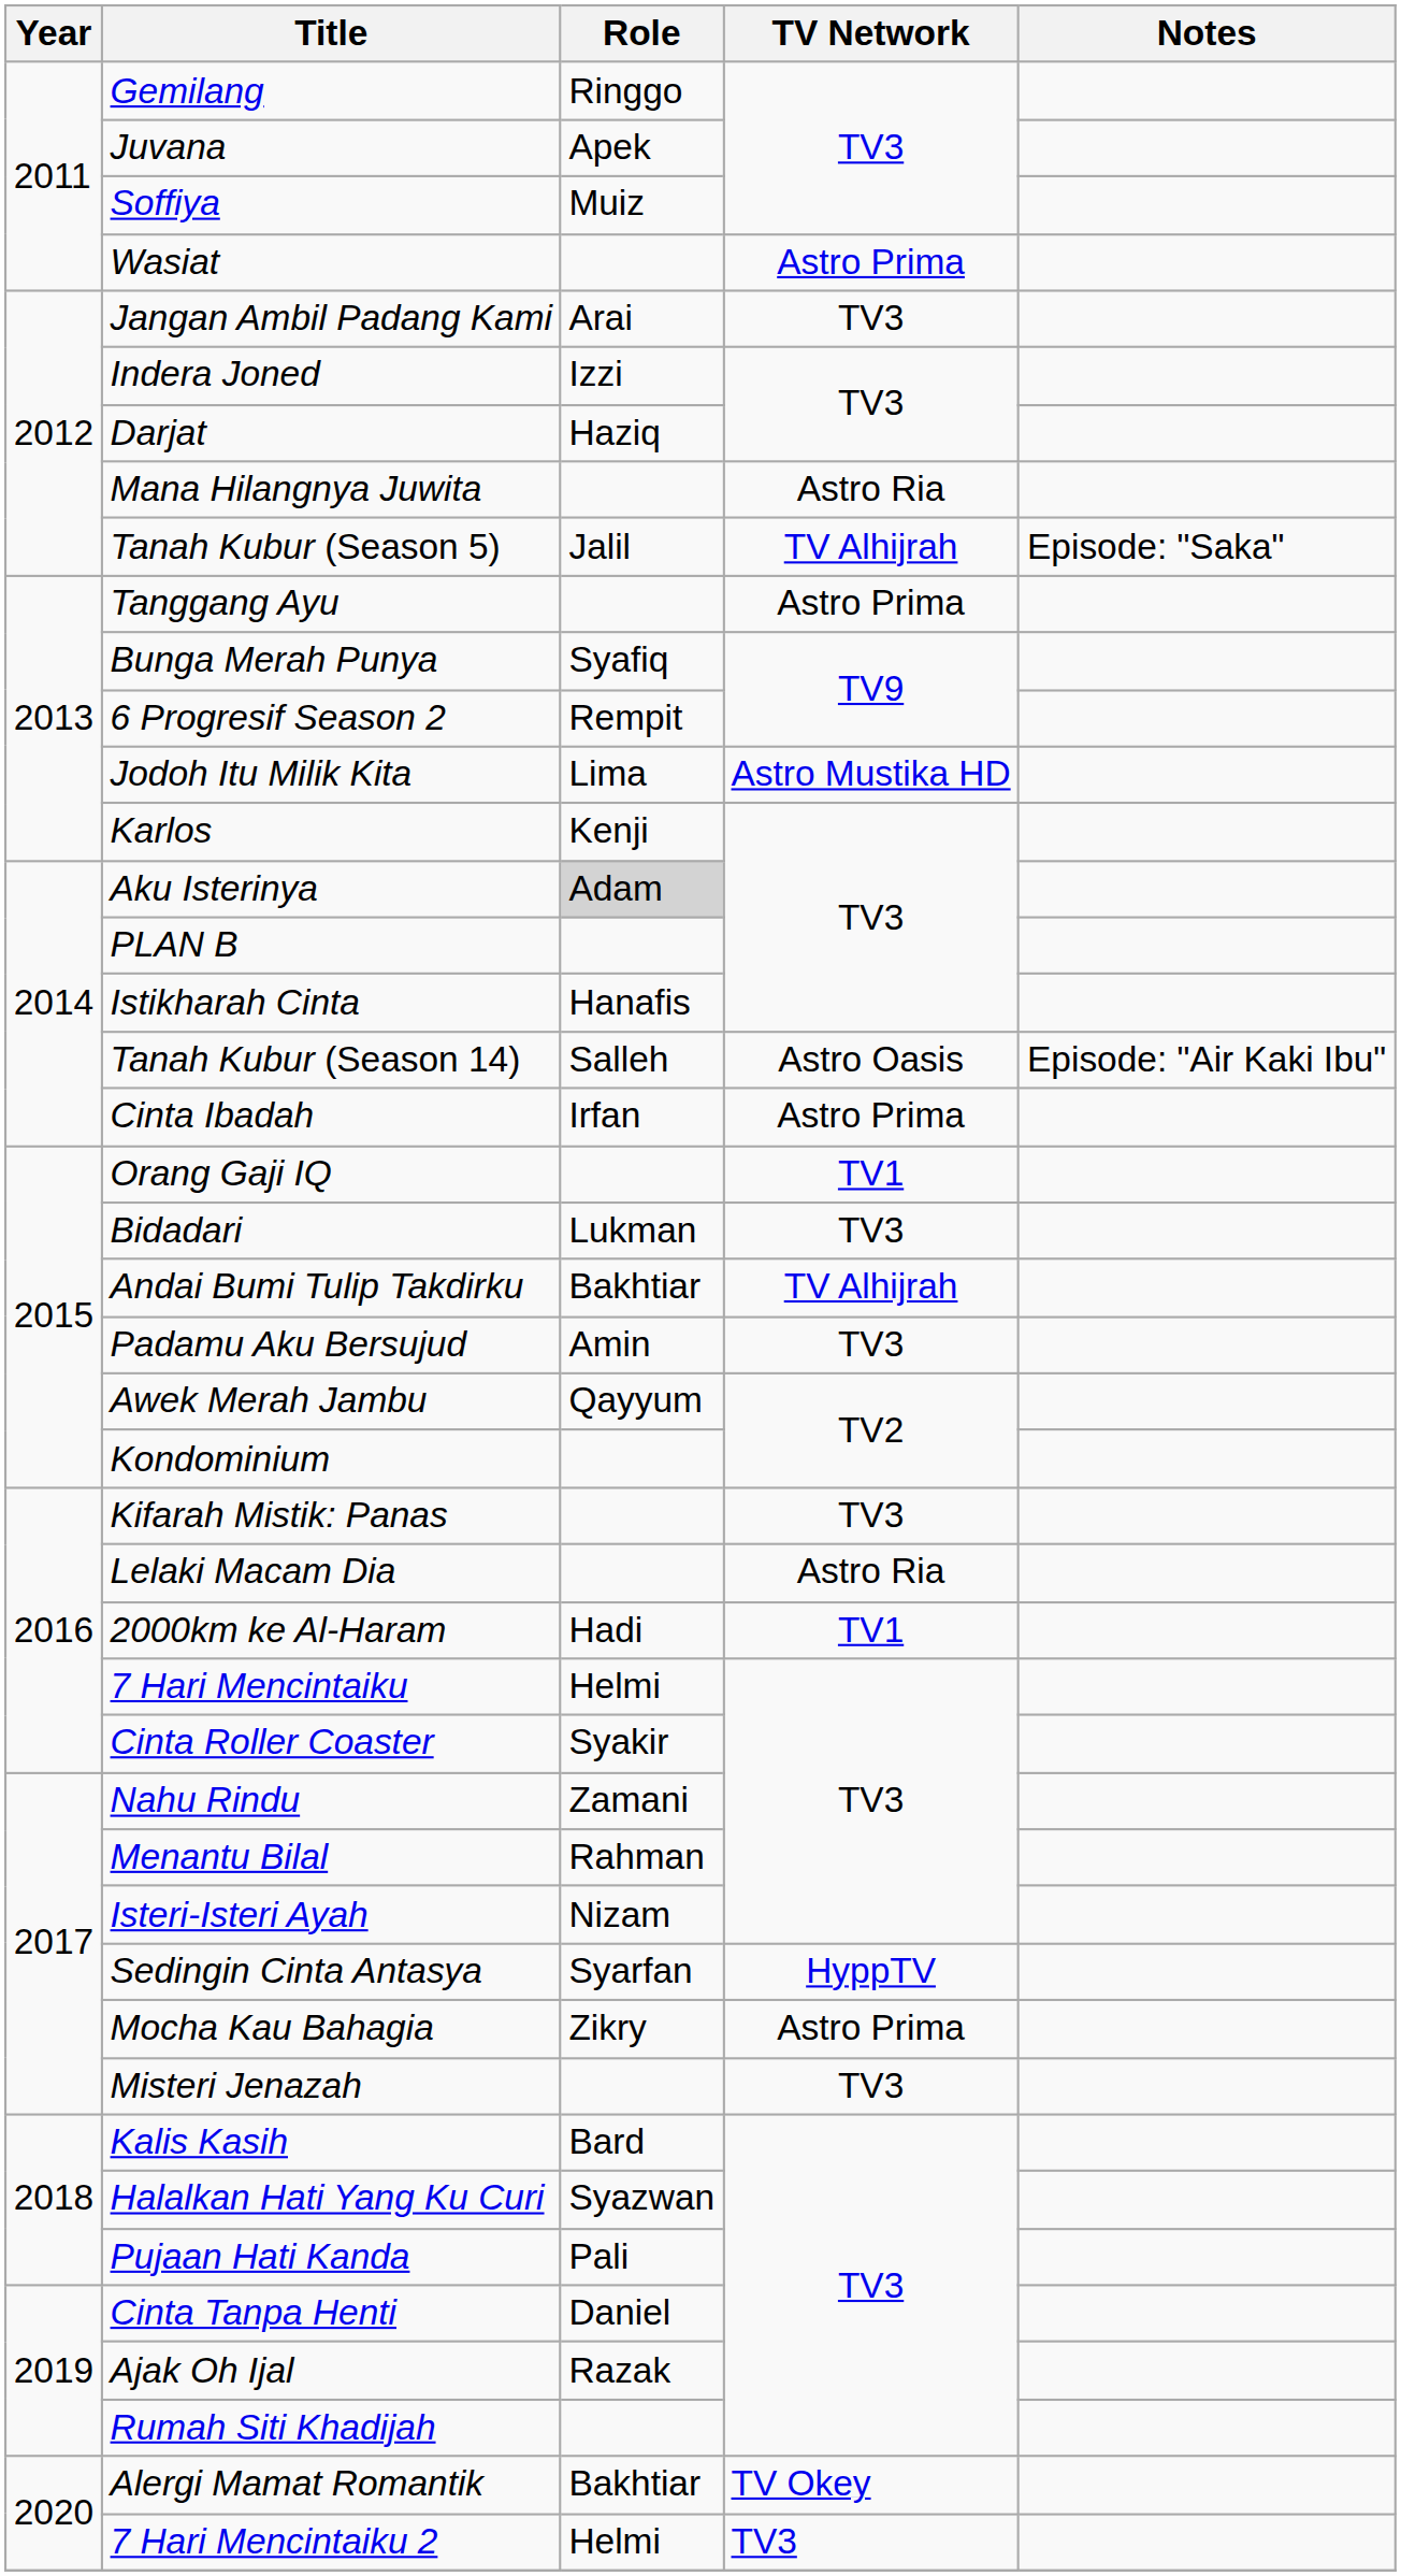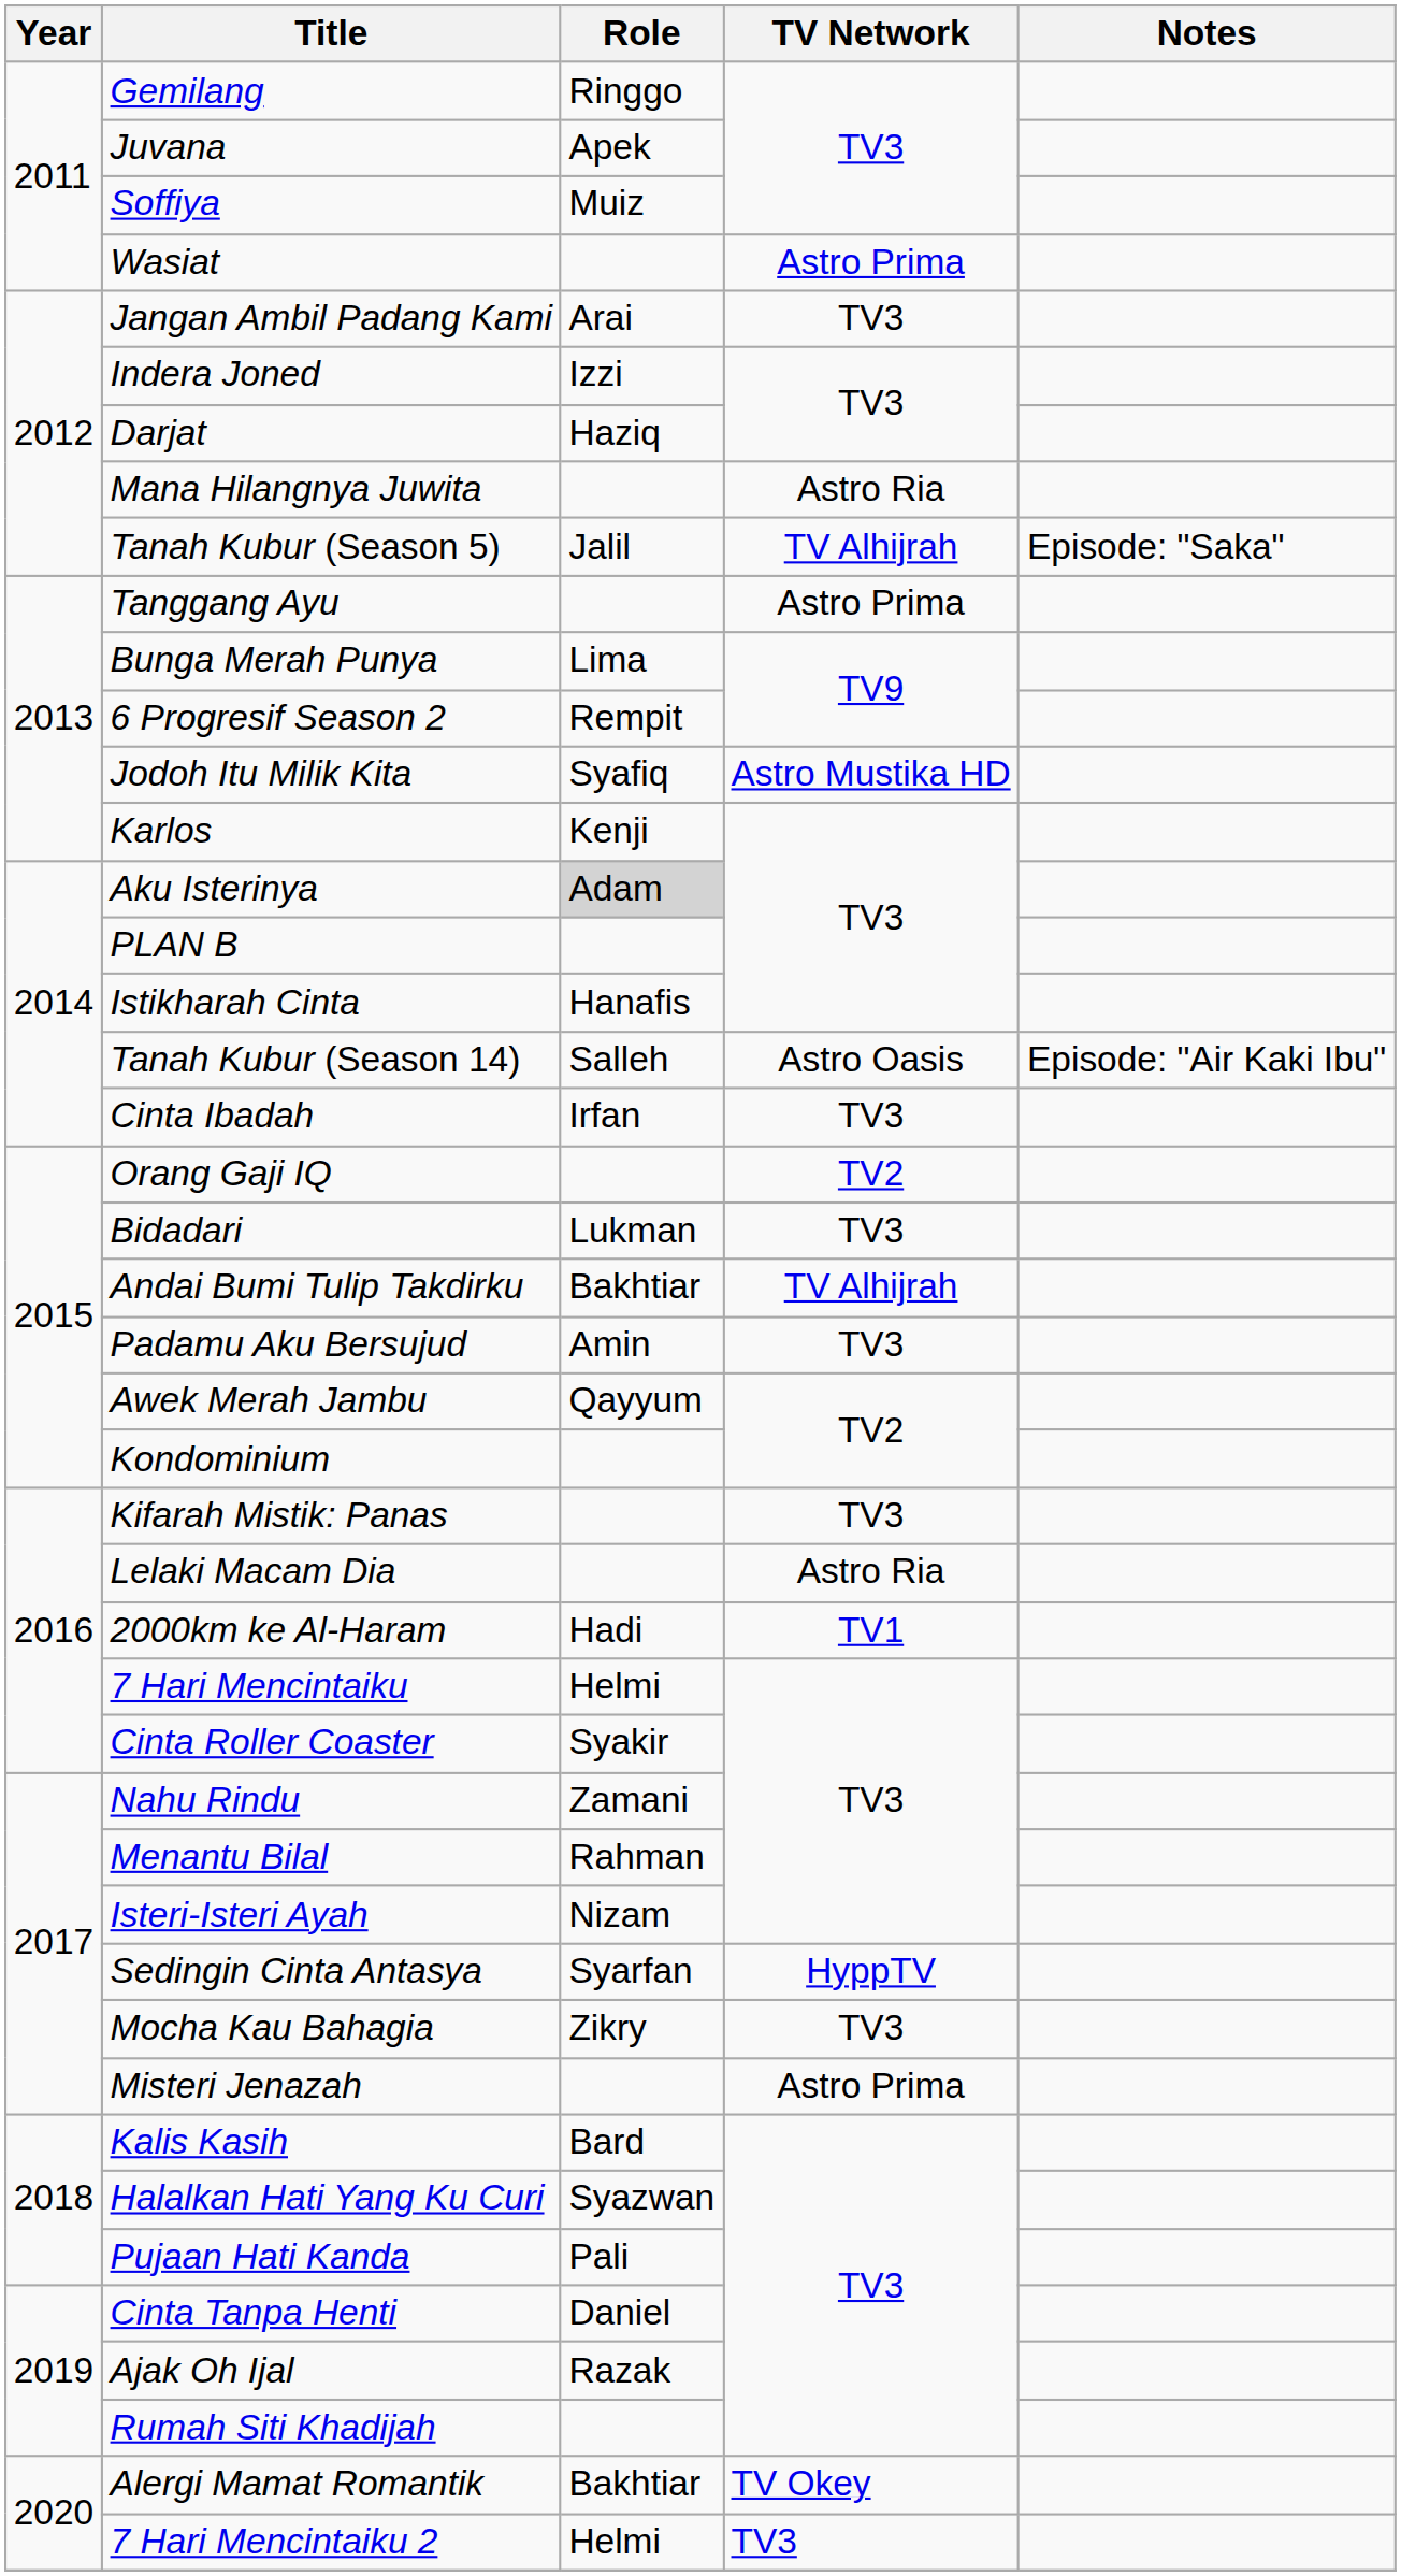Bunga Merah Punya | Role: Syafiq -> Lima
Jodoh Itu Milik Kita | Role: Lima -> Syafiq
Cinta Ibadah | TV Network: Astro Prima -> TV3
Orang Gaji IQ | TV Network: TV1 -> TV2
Mocha Kau Bahagia | TV Network: Astro Prima -> TV3
Misteri Jenazah | TV Network: TV3 -> Astro Prima
